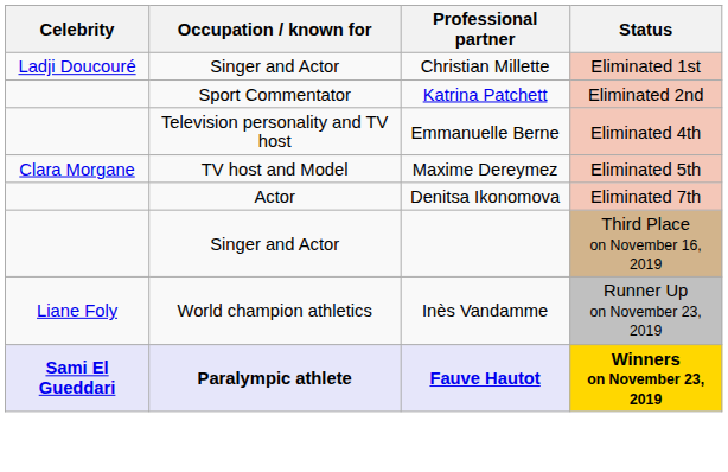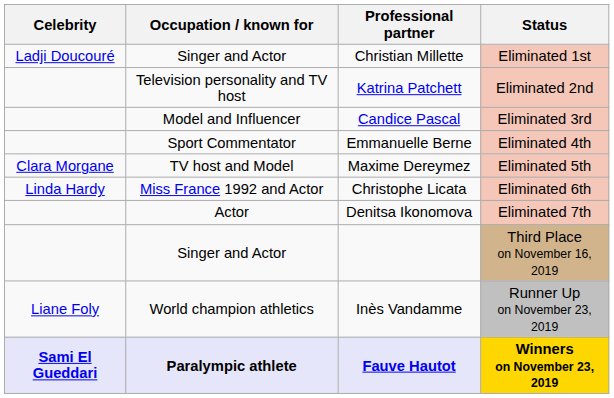Katrina Patchett | Occupation / known for: Sport Commentator -> Television personality and TV host
+ row: Model and Influencer | Candice Pascal | Eliminated 3rd
Emmanuelle Berne | Occupation / known for: Television personality and TV host -> Sport Commentator
+ row: Linda Hardy | Miss France 1992 and Actor | Christophe Licata | Eliminated 6th
